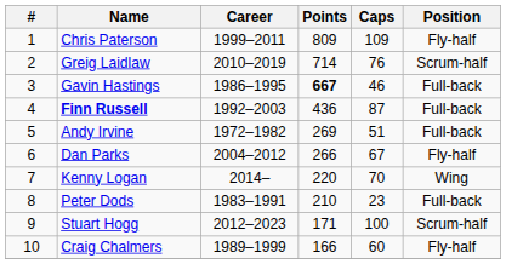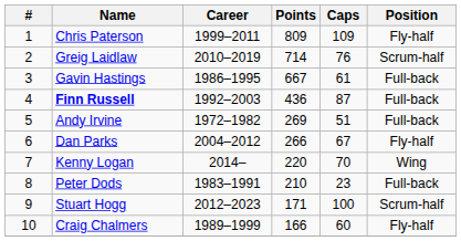Gavin Hastings | Points: bold -> normal
Gavin Hastings | Caps: 46 -> 61
